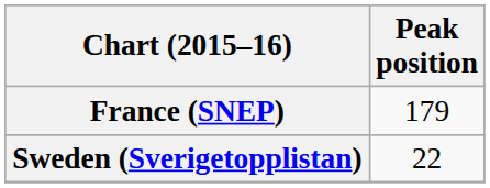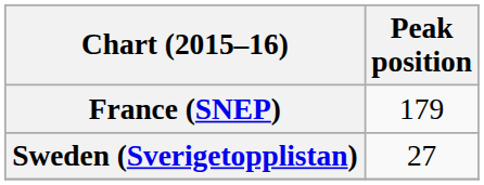Sweden (Sverigetopplistan) | Peak position: 22 -> 27
